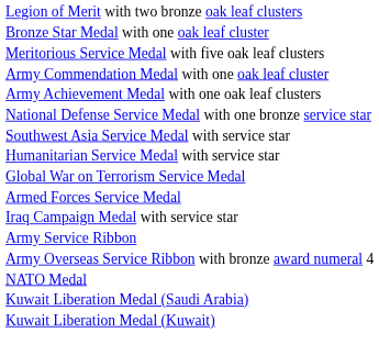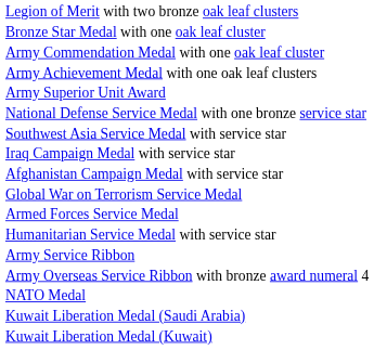- row: Meritorious Service Medal with five oak leaf clusters
+ row: Army Superior Unit Award
rows swapped: Iraq Campaign Medal with service star <-> Humanitarian Service Medal with service star
+ row: Afghanistan Campaign Medal with service star
